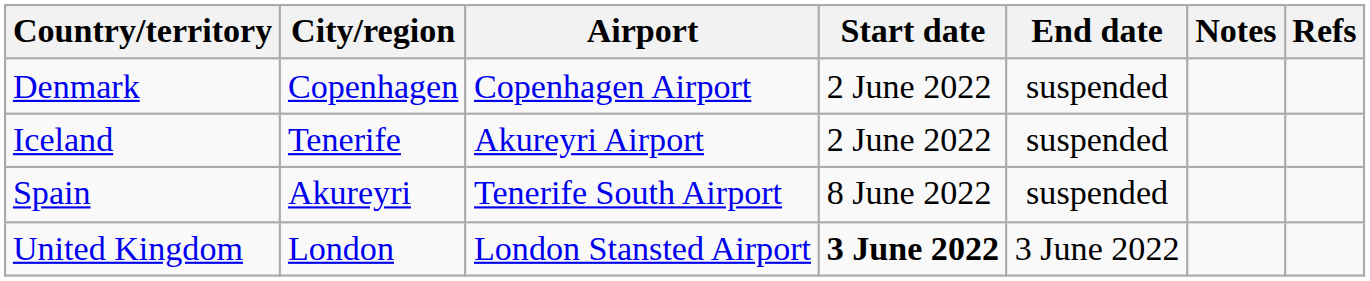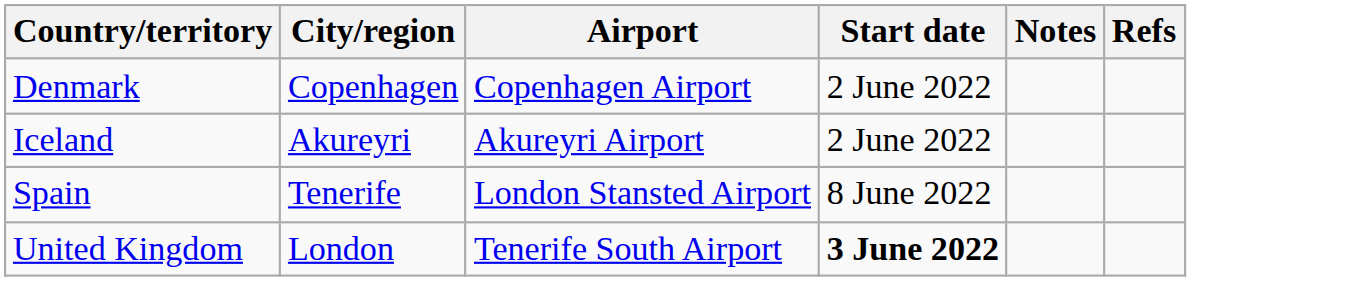- column: End date | suspended | suspended | suspended | 3 June 2022
Iceland | City/region: Tenerife -> Akureyri
Spain | City/region: Akureyri -> Tenerife
Spain | Airport: Tenerife South Airport -> London Stansted Airport
United Kingdom | Airport: London Stansted Airport -> Tenerife South Airport
